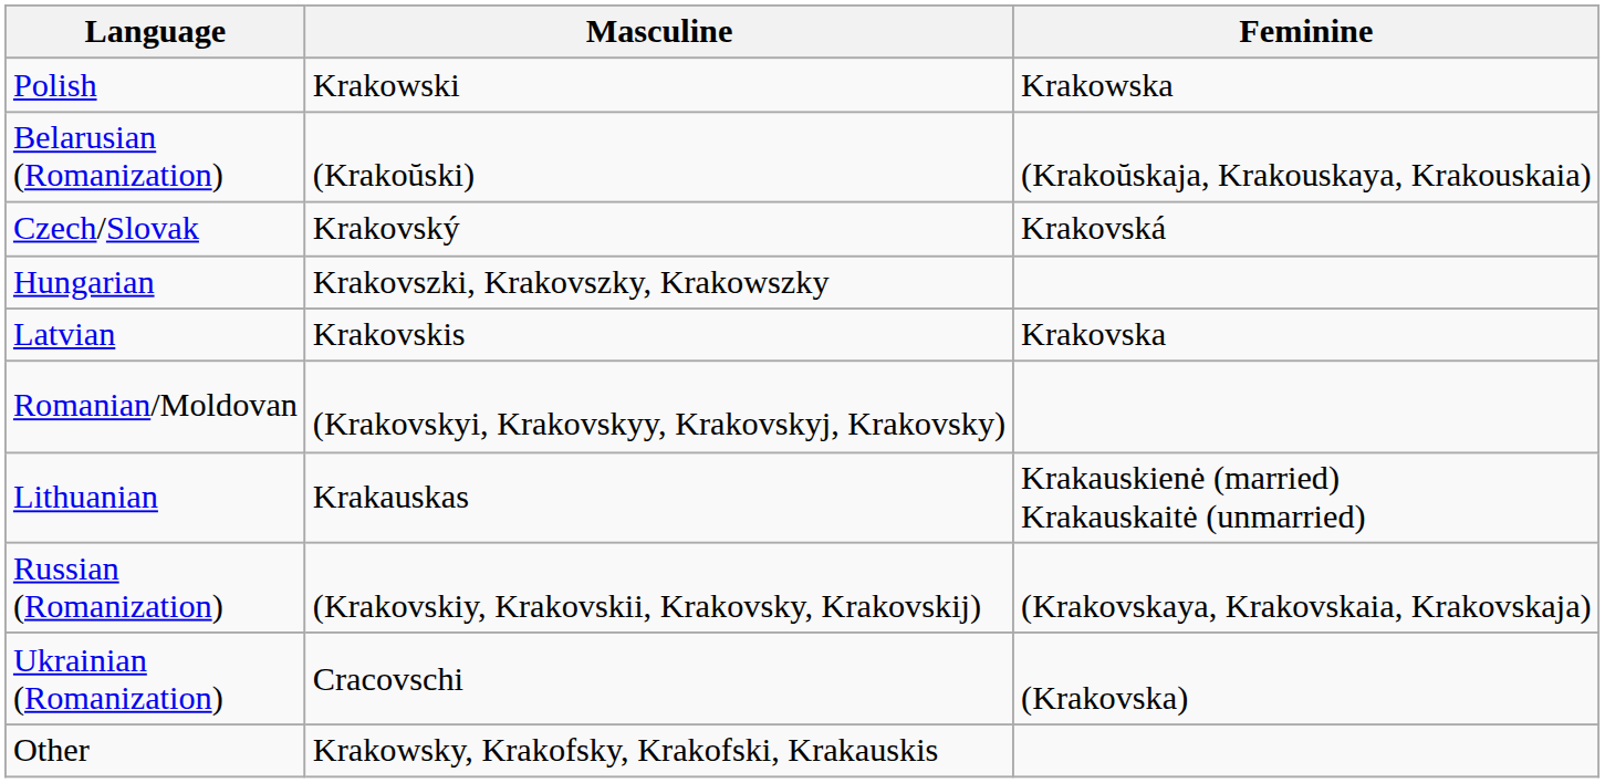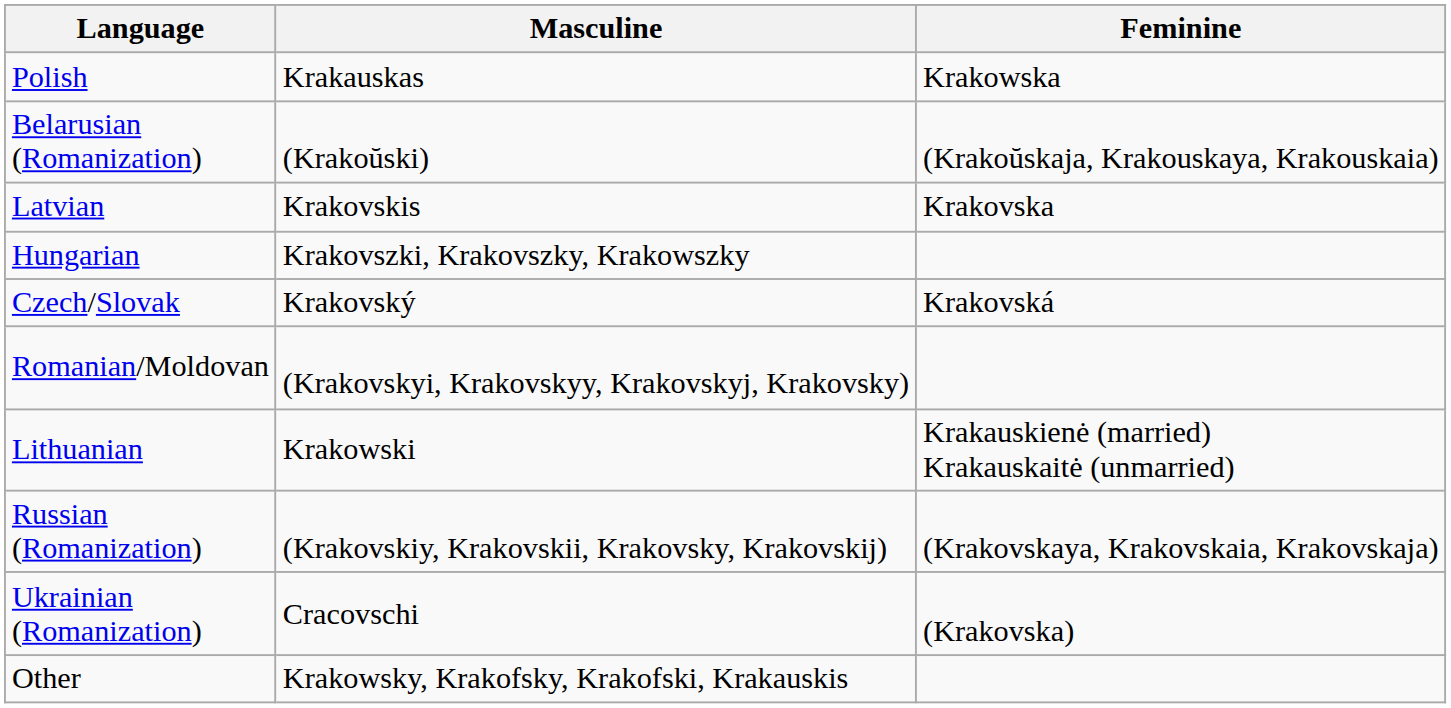Polish | Masculine: Krakowski -> Krakauskas
rows swapped: Czech/Slovak <-> Latvian
Lithuanian | Masculine: Krakauskas -> Krakowski
